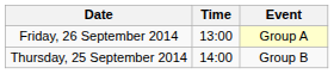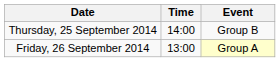rows swapped: Thursday, 25 September 2014 <-> Friday, 26 September 2014
